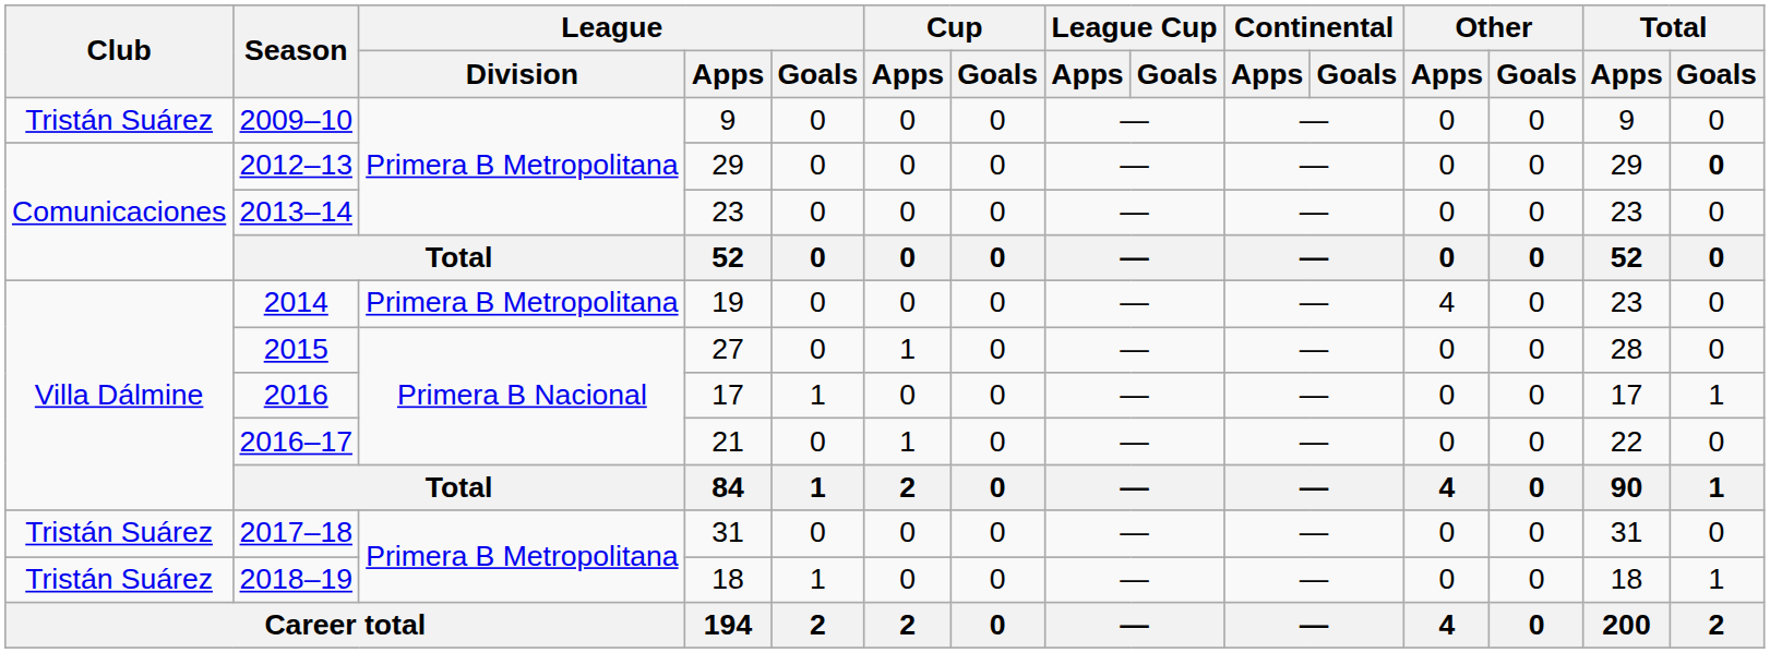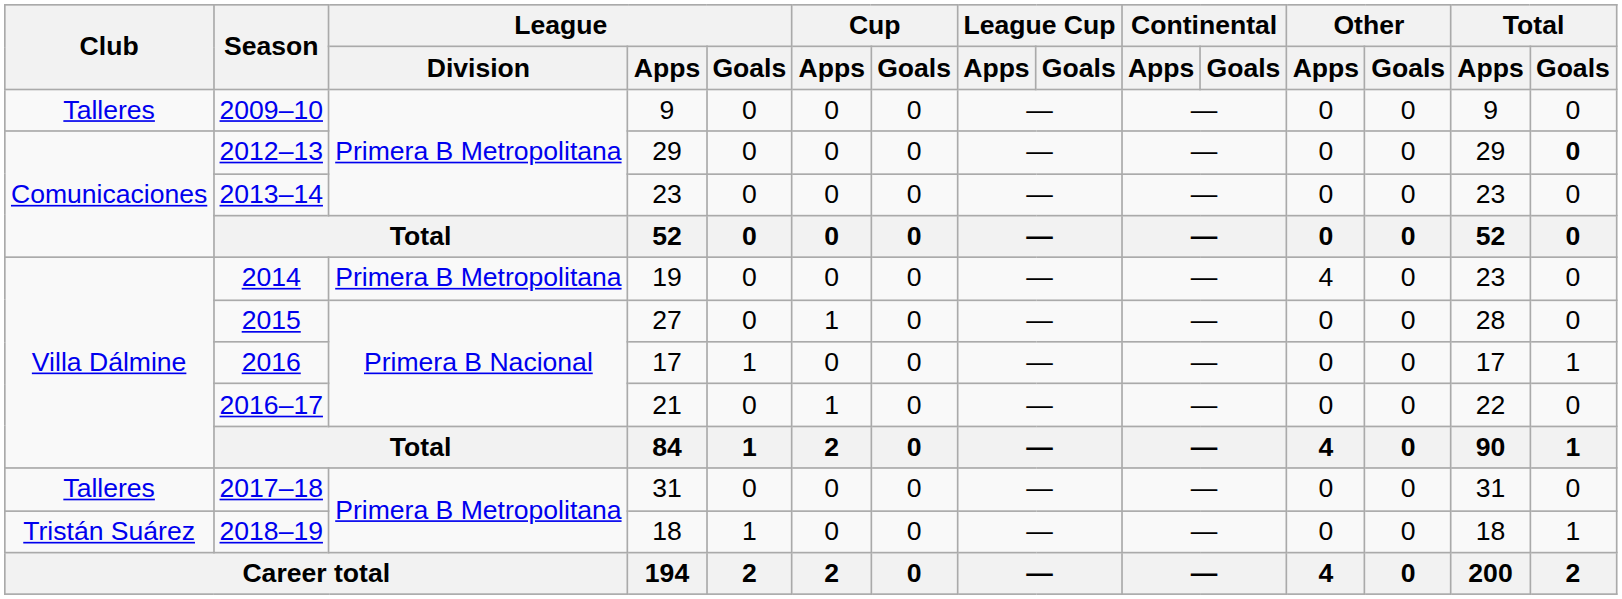2009–10 | Club: Tristán Suárez -> Talleres
2017–18 | Club: Tristán Suárez -> Talleres
